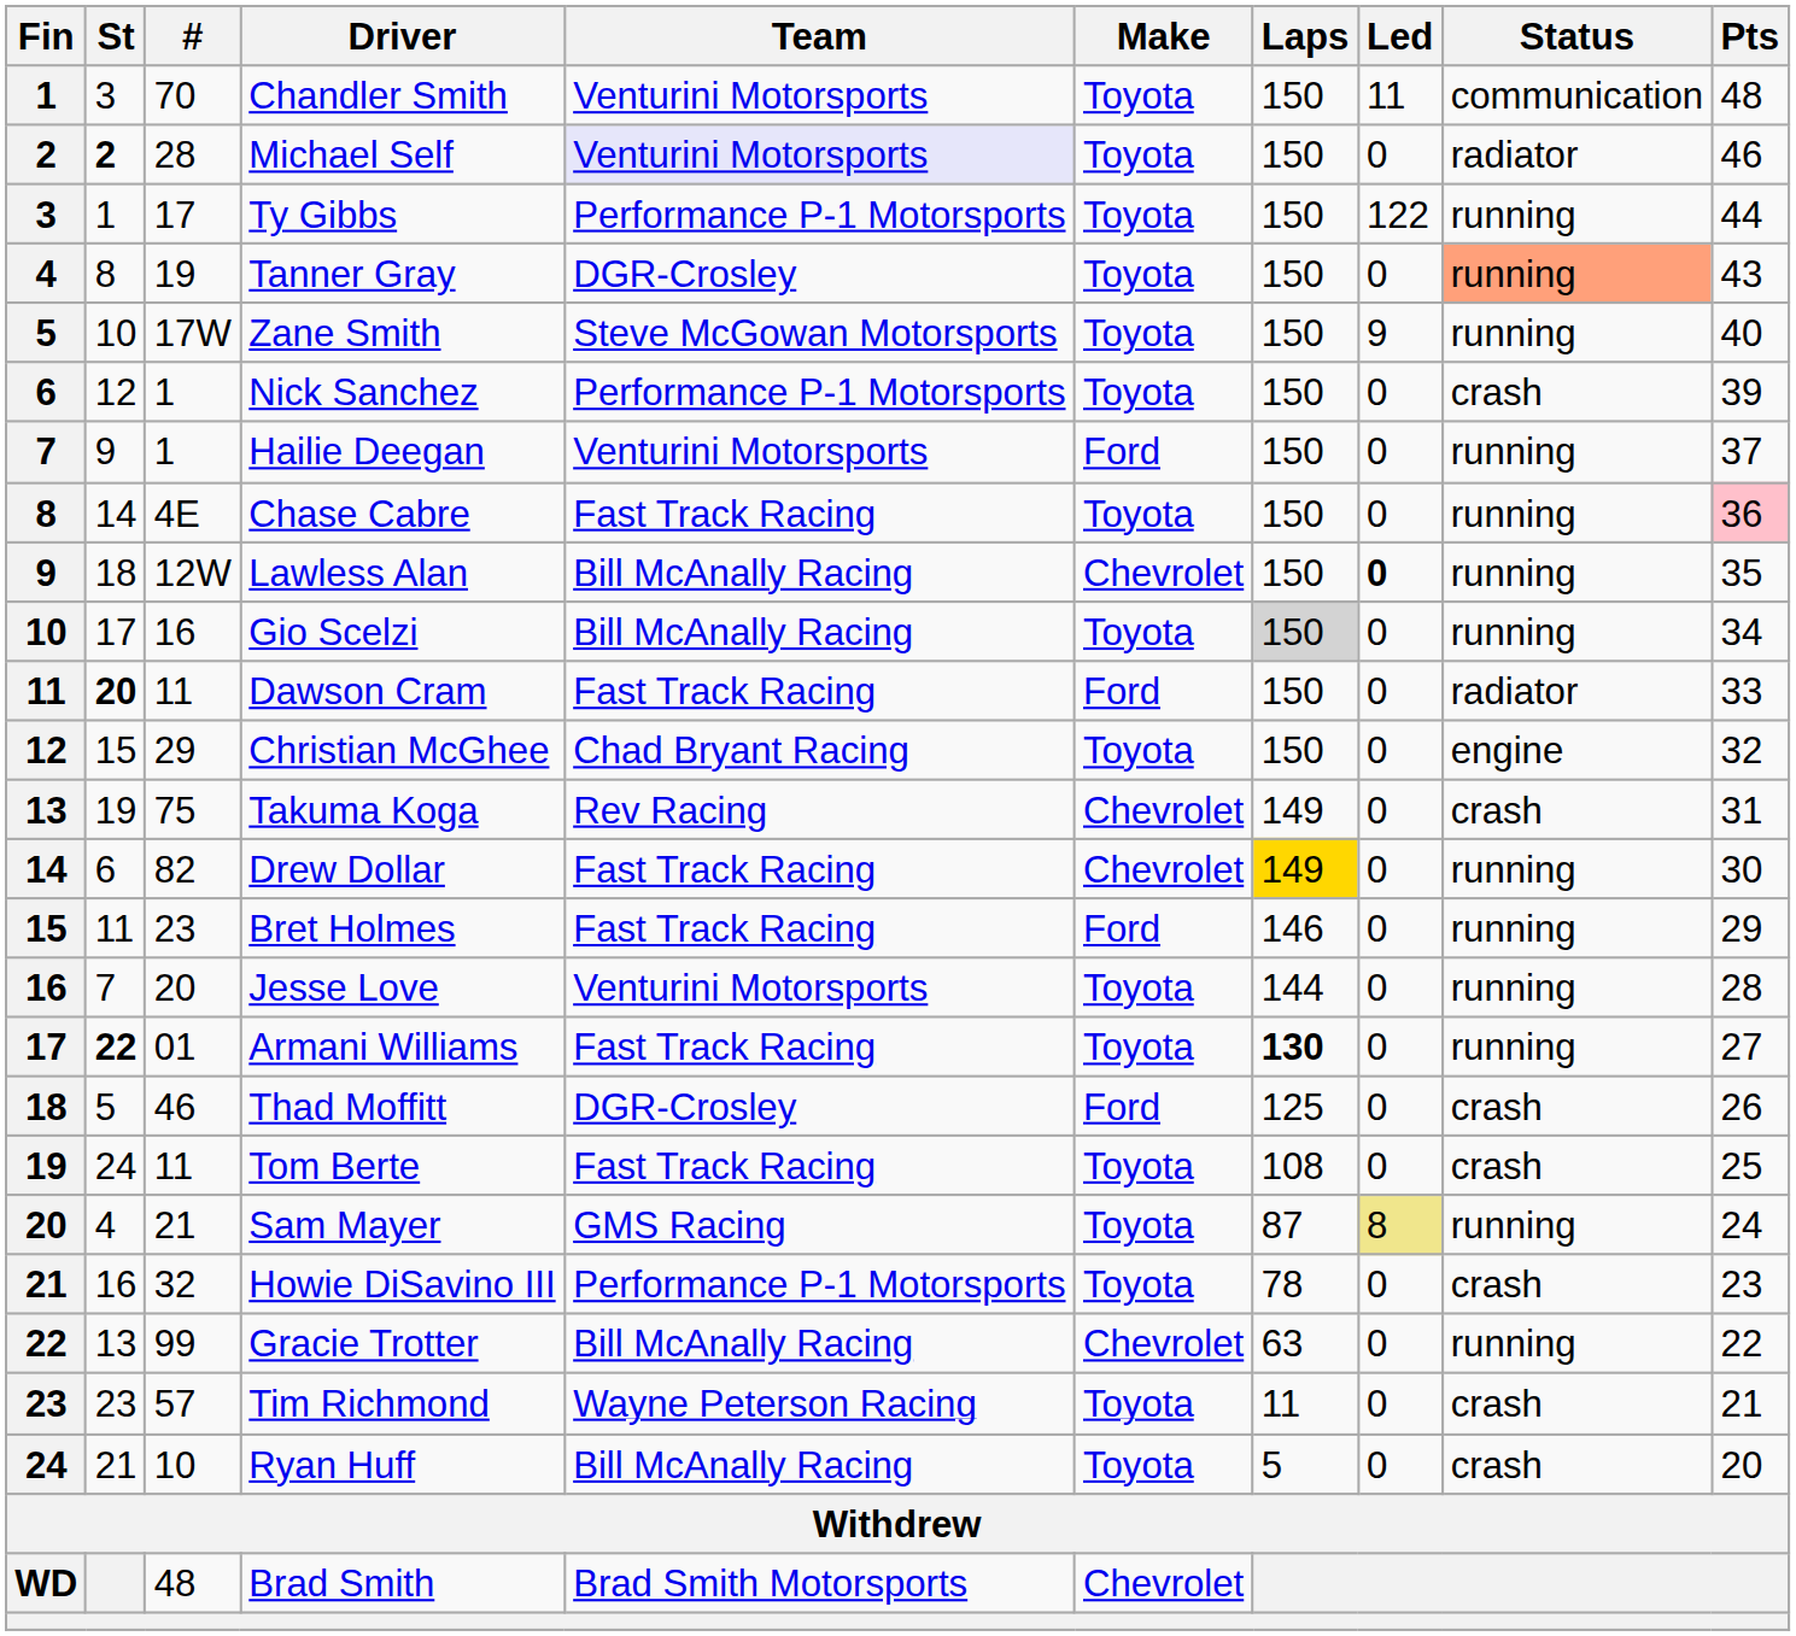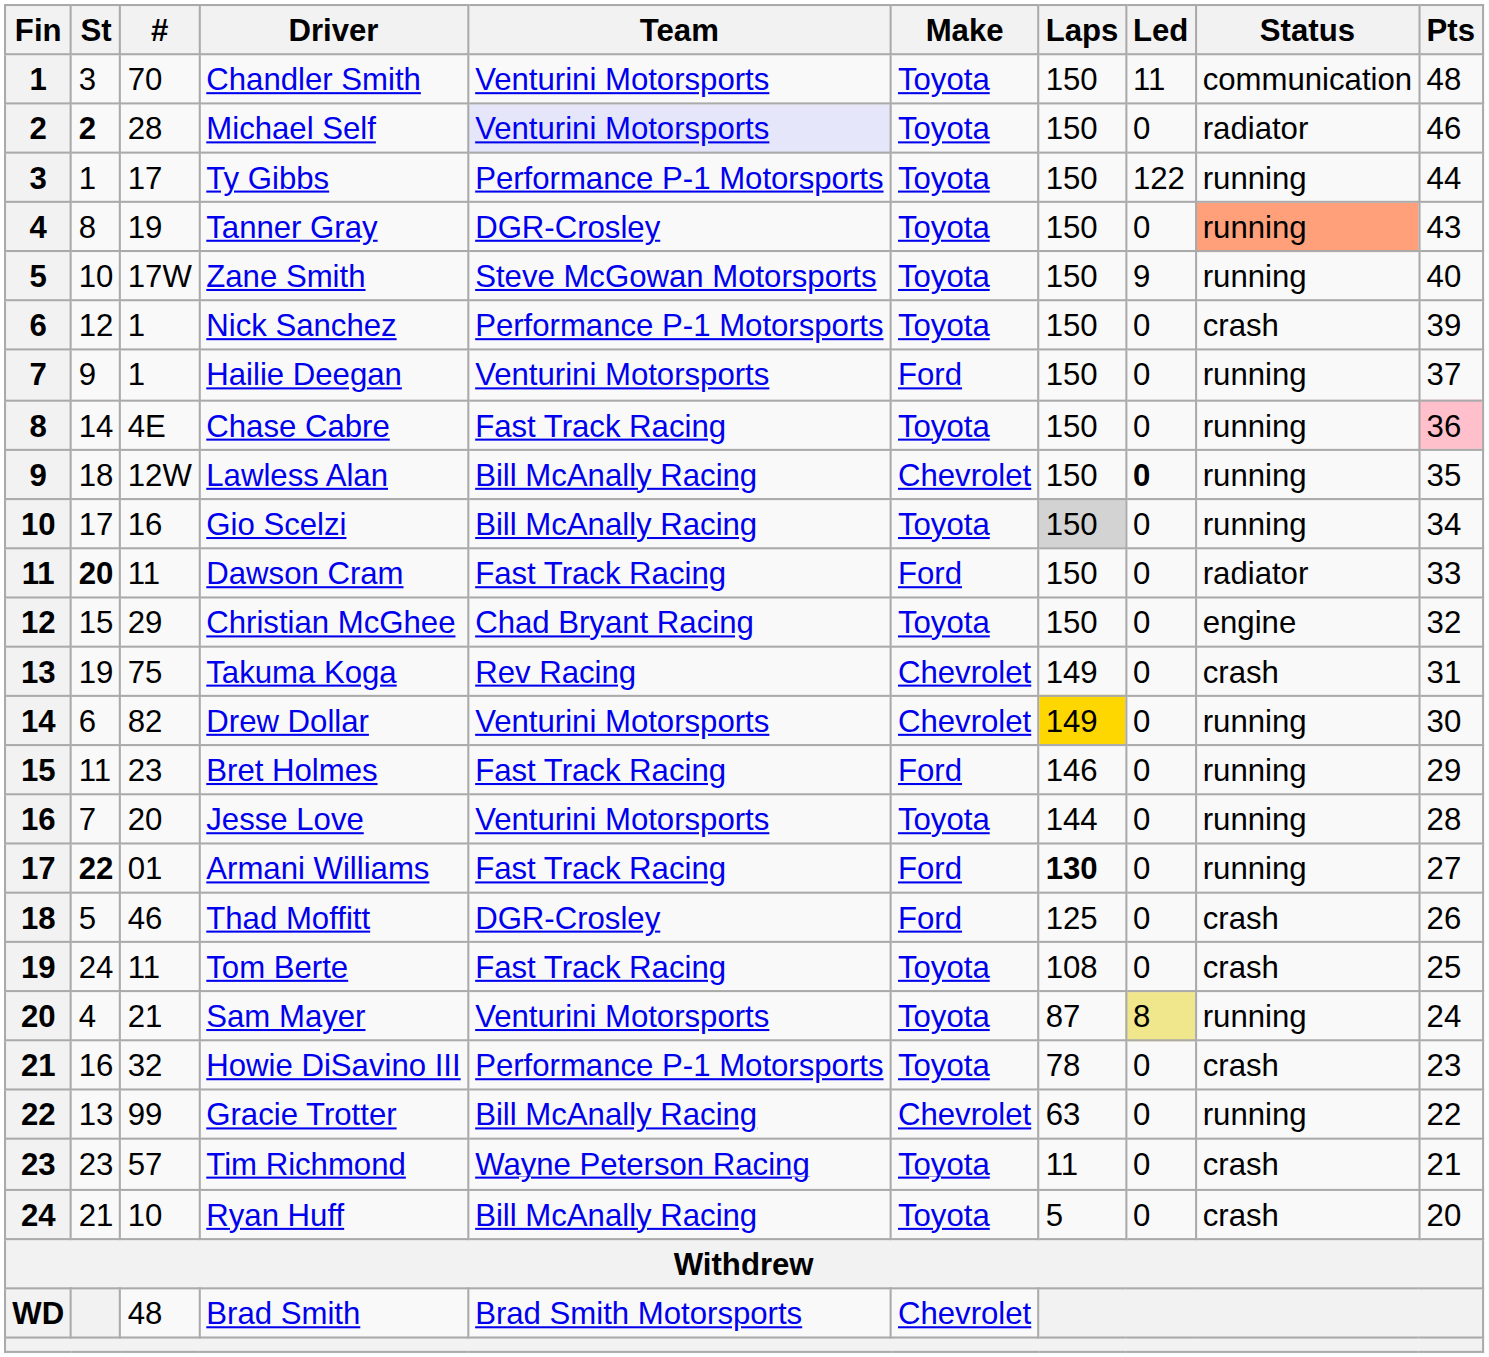Drew Dollar | Team: Fast Track Racing -> Venturini Motorsports
Armani Williams | Make: Toyota -> Ford
Sam Mayer | Team: GMS Racing -> Venturini Motorsports
